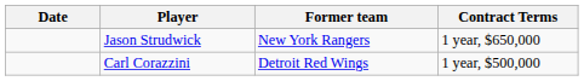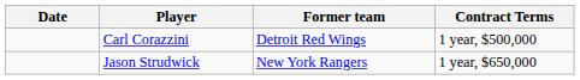rows swapped: Jason Strudwick <-> Carl Corazzini
